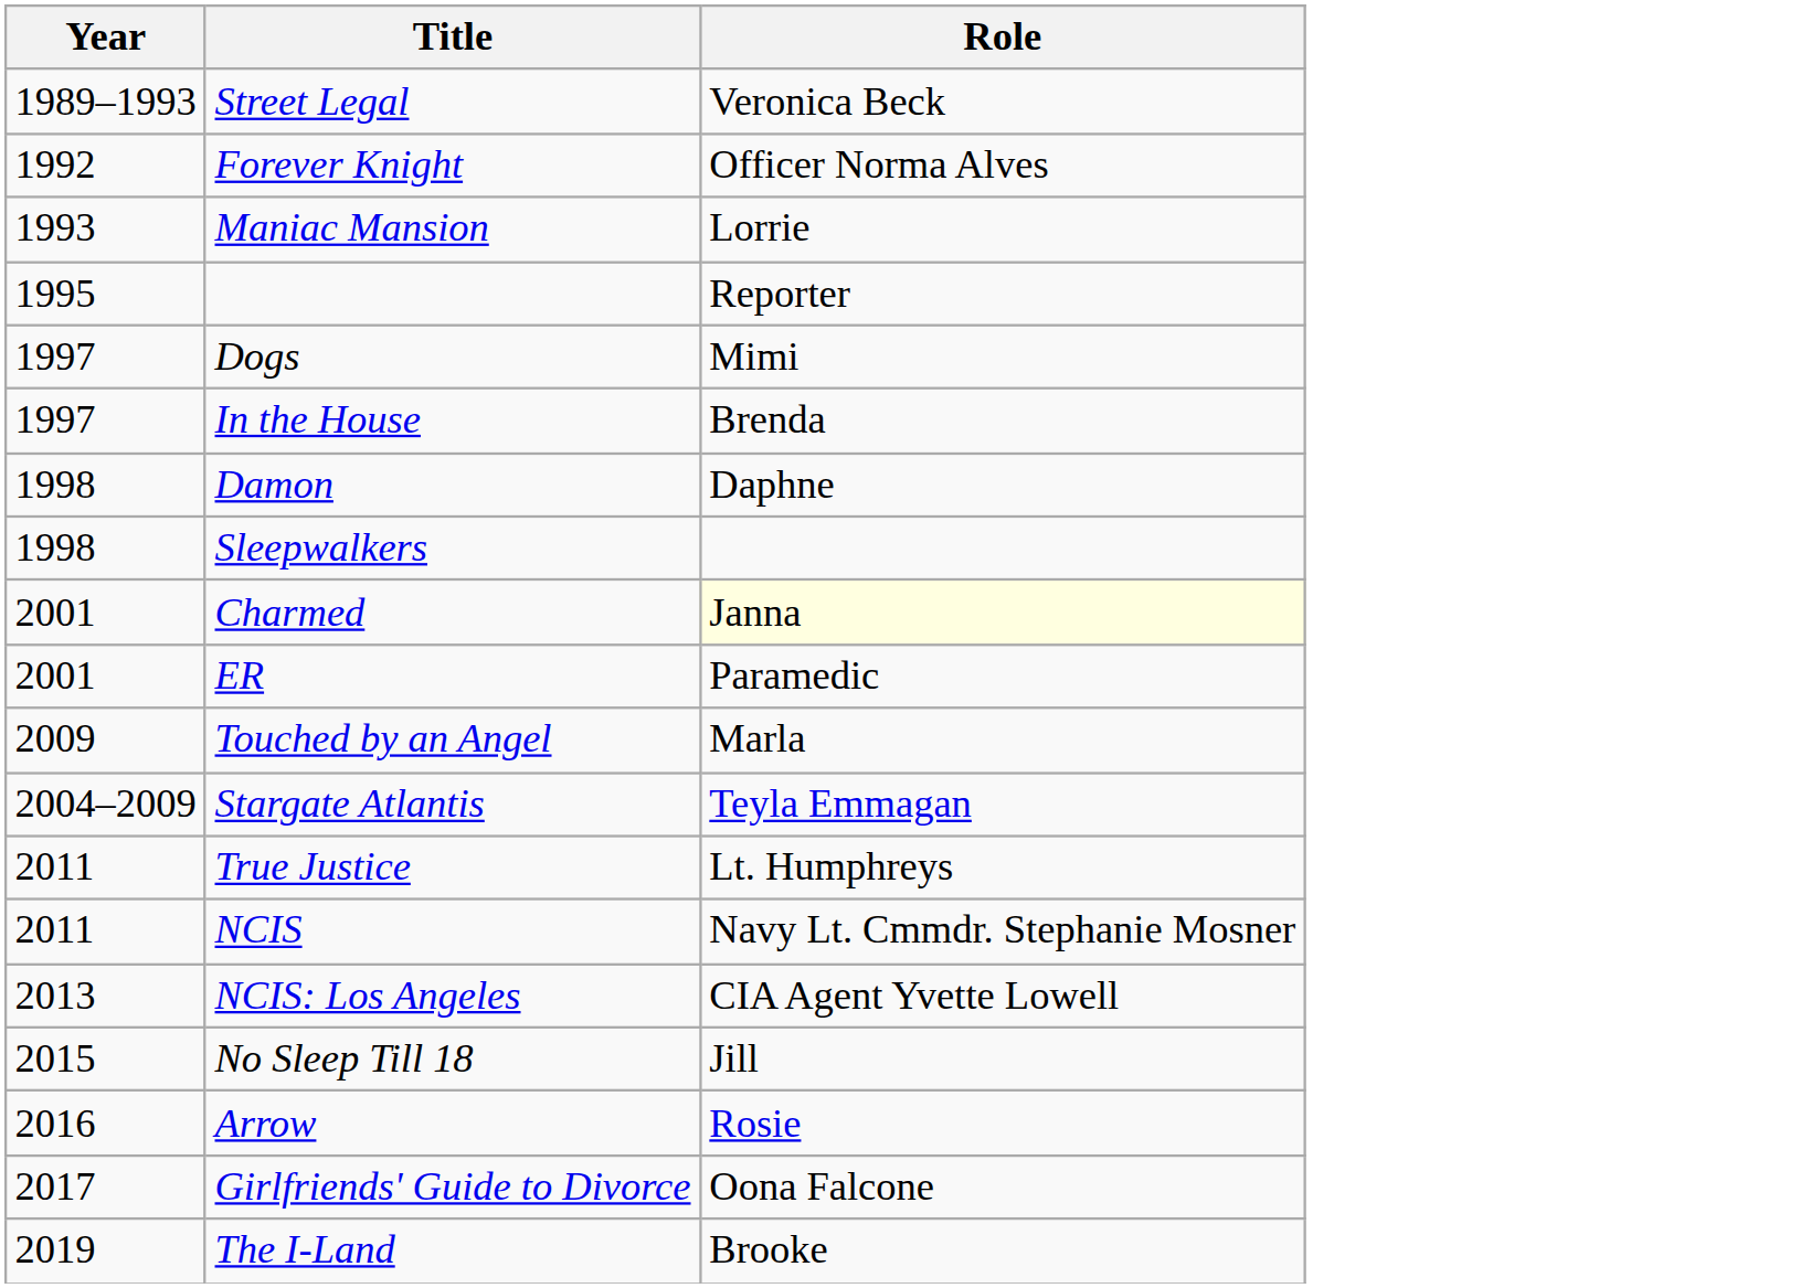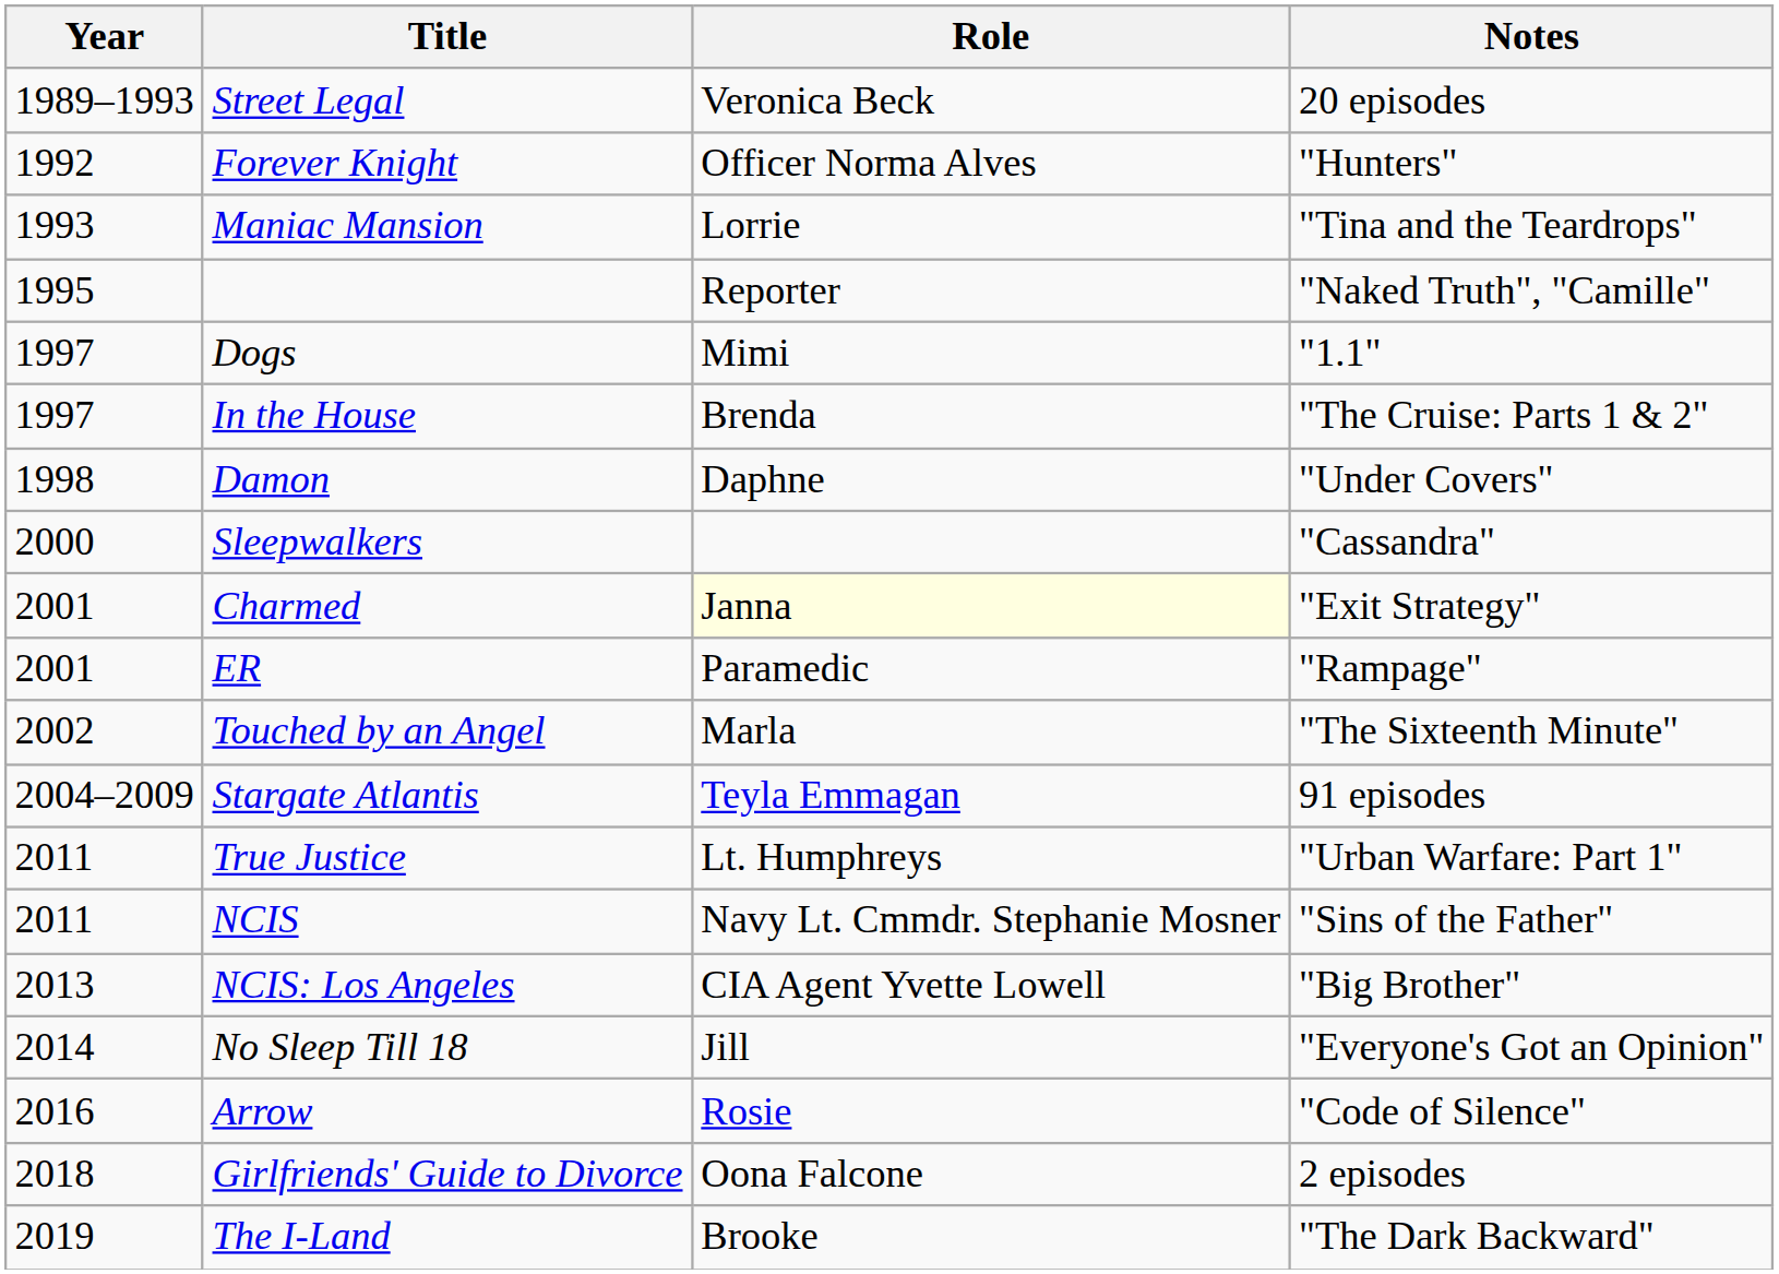+ column: Notes | 20 episodes | "Hunters" | "Tina and the Teardrops" | "Naked Truth", "Camille" | "1.1" | "The Cruise: Parts 1 & 2" | "Under Covers" | "Cassandra" | "Exit Strategy" | "Rampage" | "The Sixteenth Minute" | 91 episodes | "Urban Warfare: Part 1" | "Sins of the Father" | "Big Brother" | "Everyone's Got an Opinion" | "Code of Silence" | 2 episodes | "The Dark Backward"
Sleepwalkers | Year: 1998 -> 2000
Touched by an Angel | Year: 2009 -> 2002
No Sleep Till 18 | Year: 2015 -> 2014
Girlfriends' Guide to Divorce | Year: 2017 -> 2018
